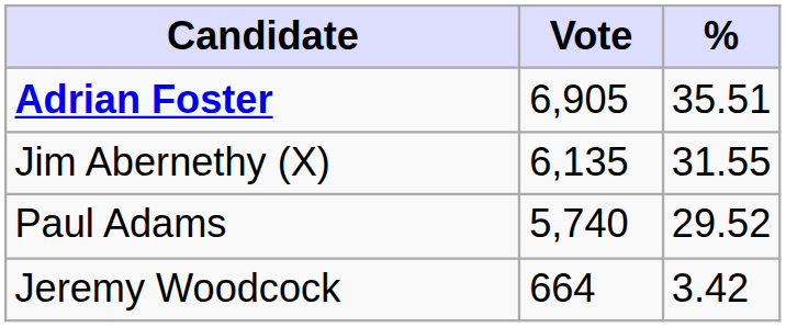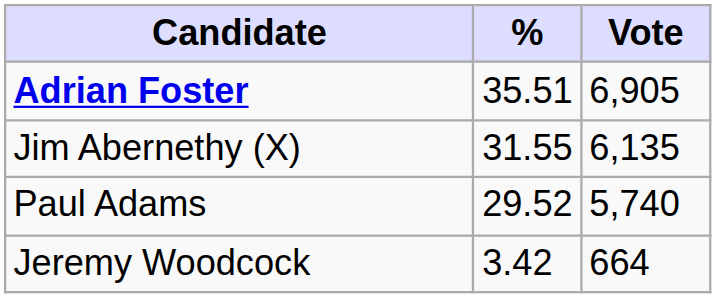columns swapped: Vote <-> %
